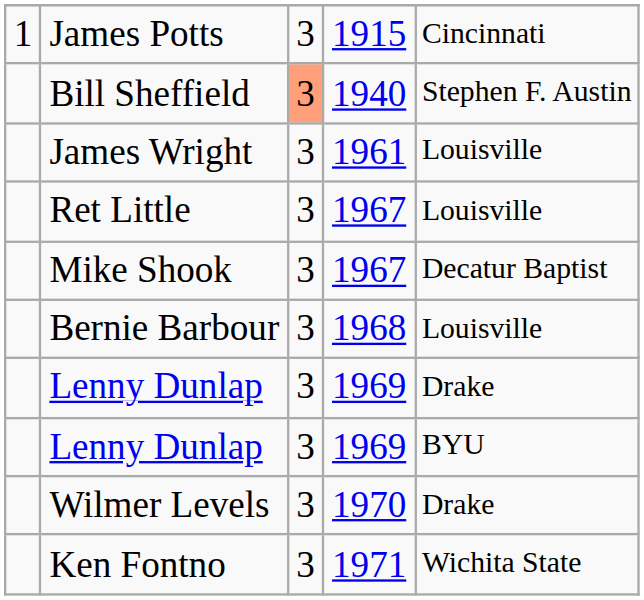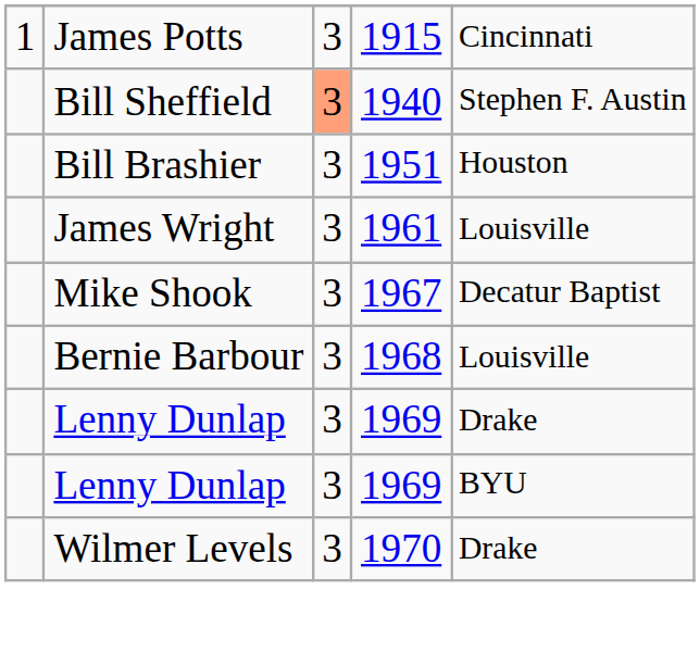+ row: Bill Brashier | 3 | 1951 | Houston
- row: Ret Little | 3 | 1967 | Louisville
- row: Ken Fontno | 3 | 1971 | Wichita State
